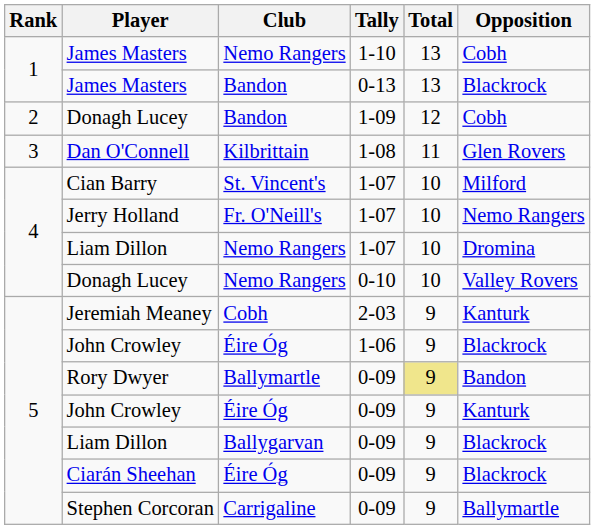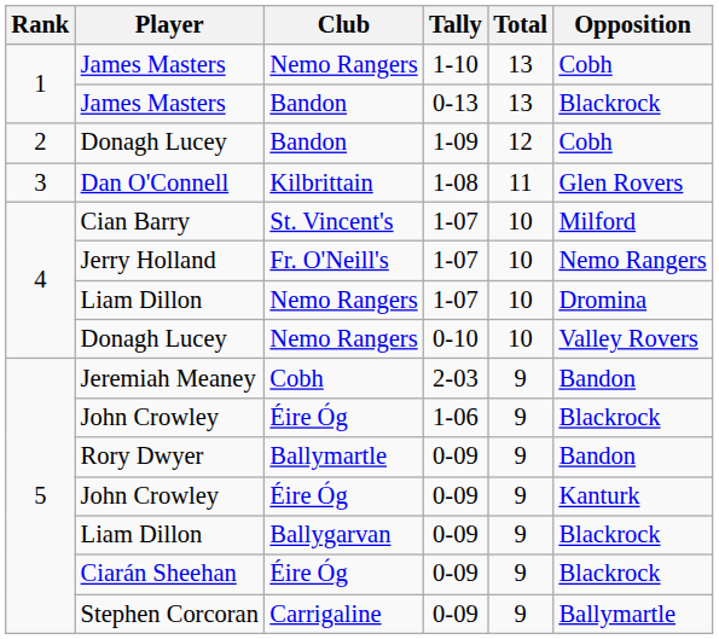Jeremiah Meaney | Opposition: Kanturk -> Bandon
Rory Dwyer | Total: khaki background -> no background
